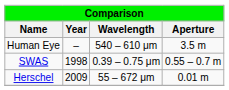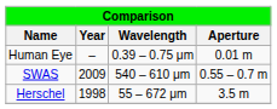Human Eye | Wavelength: 540 – 610 μm -> 0.39 – 0.75 μm
Human Eye | Aperture: 3.5 m -> 0.01 m
SWAS | Year: 1998 -> 2009
SWAS | Wavelength: 0.39 – 0.75 μm -> 540 – 610 μm
Herschel | Year: 2009 -> 1998
Herschel | Aperture: 0.01 m -> 3.5 m
